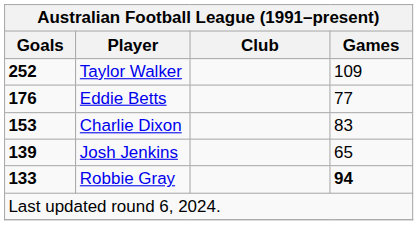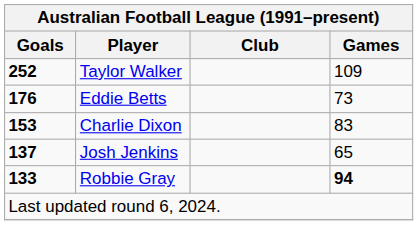Eddie Betts | Games: 77 -> 73
Josh Jenkins | Goals: 139 -> 137
